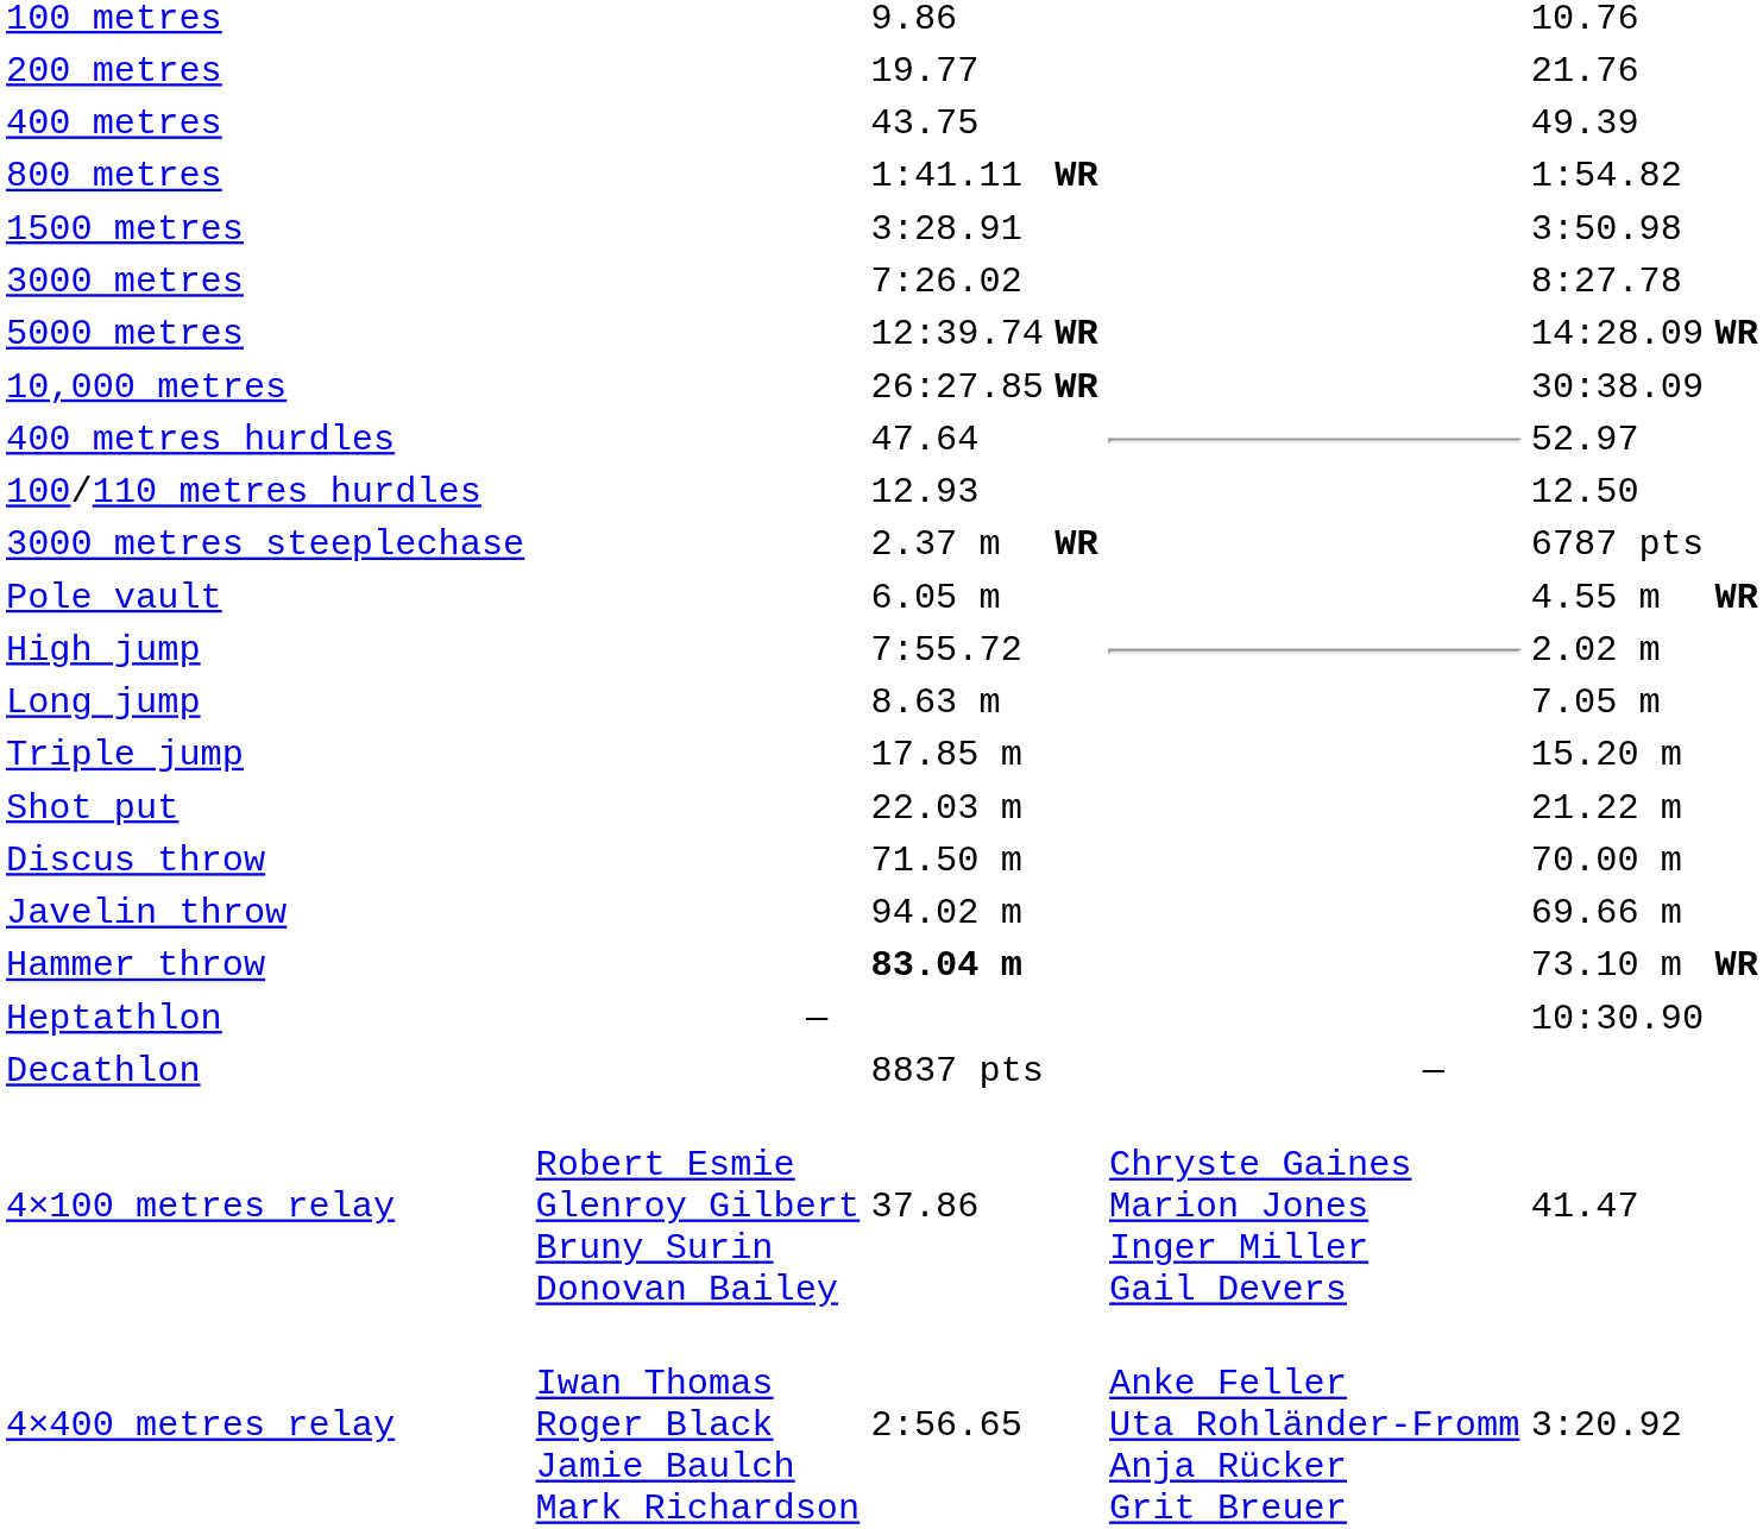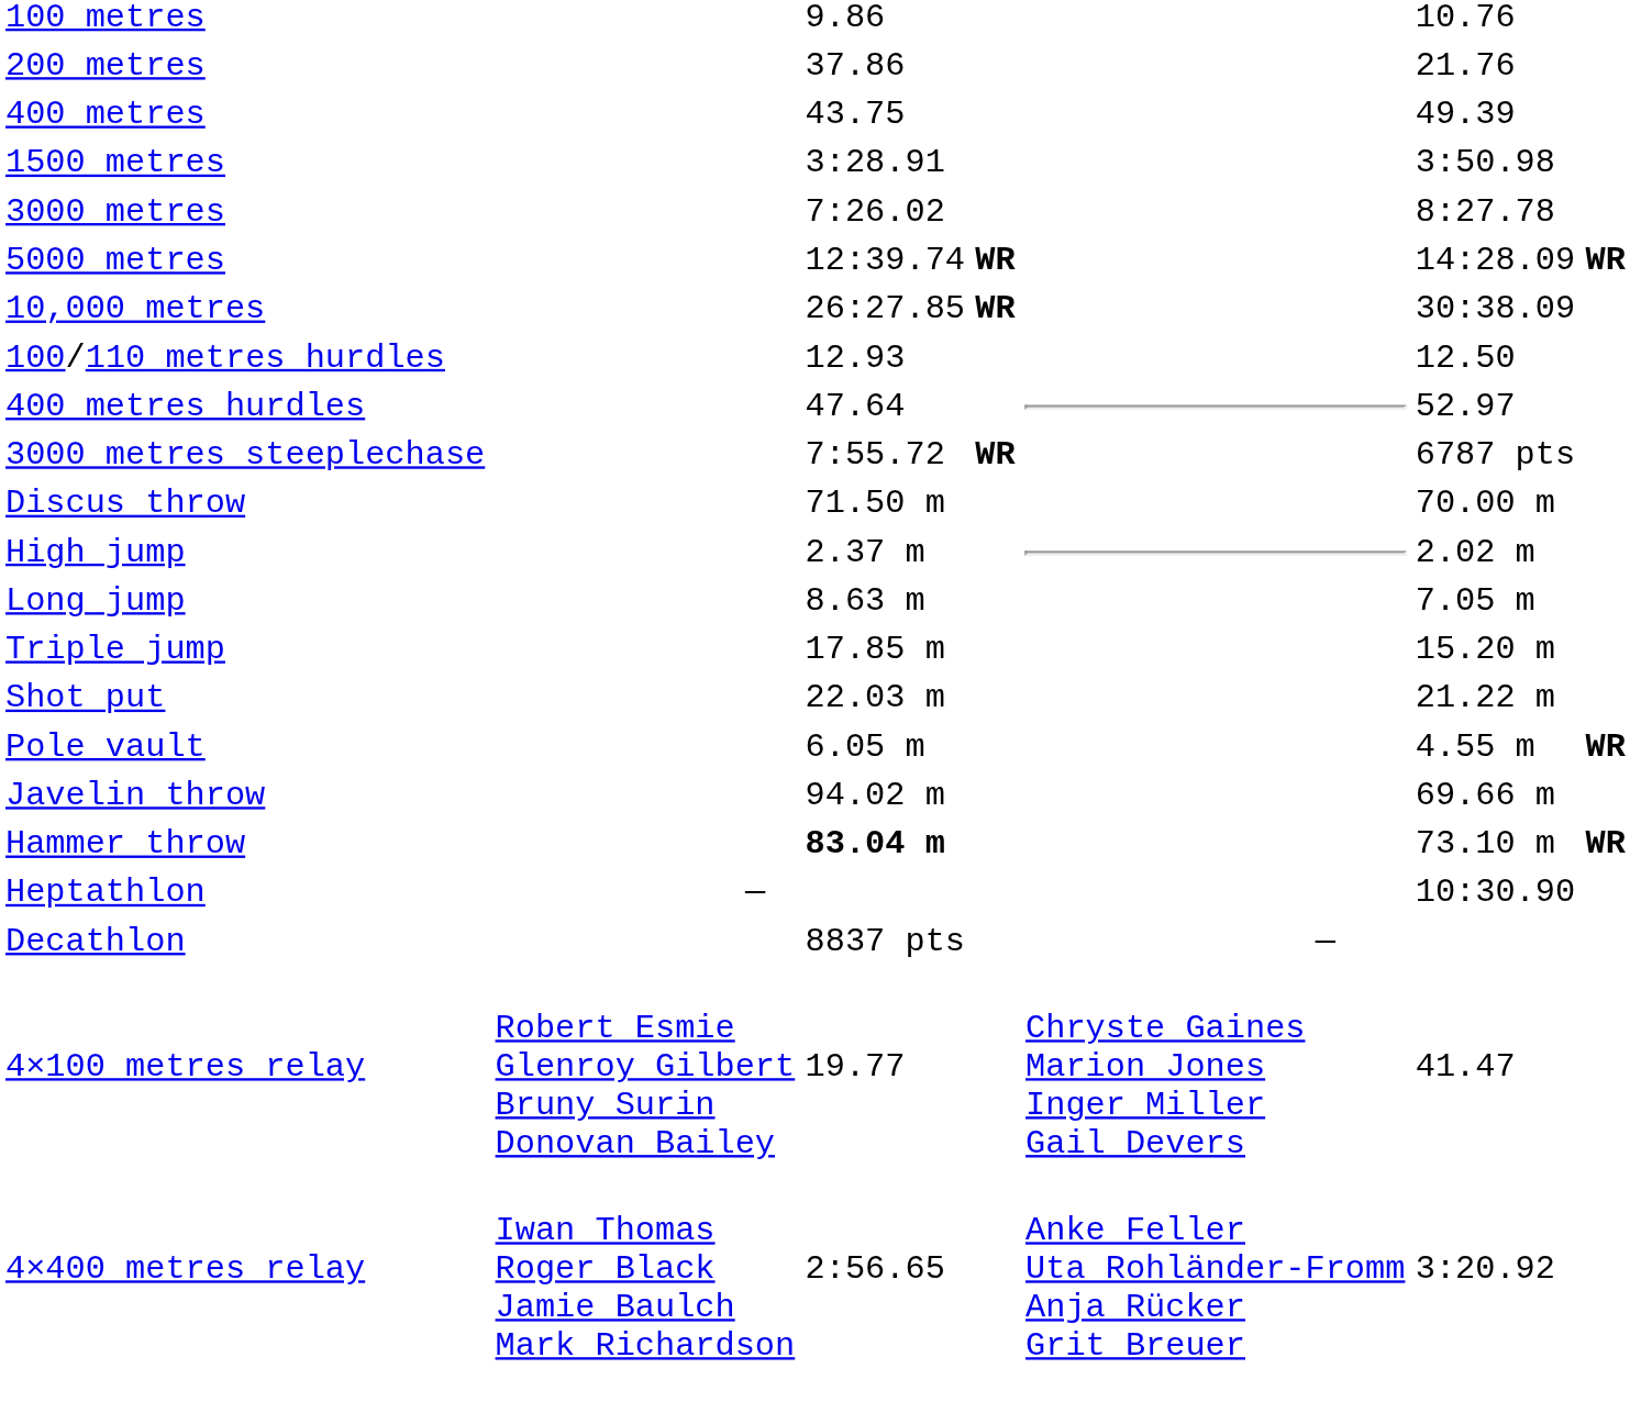200 metres | column 3: 19.77 -> 37.86
- row: 800 metres | 1:41.11 | WR | 1:54.82
rows swapped: 100/110 metres hurdles <-> 400 metres hurdles
3000 metres steeplechase | column 3: 2.37 m -> 7:55.72
rows swapped: Pole vault <-> Discus throw
High jump | column 3: 7:55.72 -> 2.37 m
4×100 metres relay | column 3: 37.86 -> 19.77
